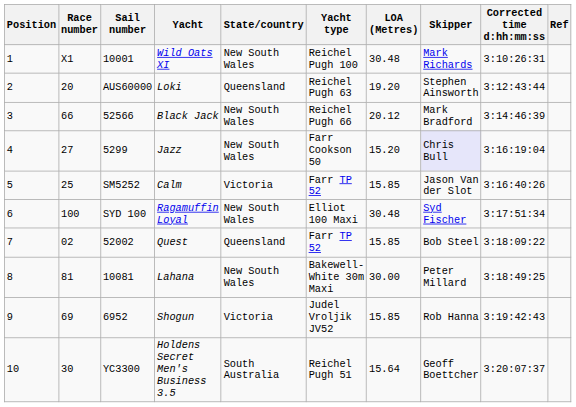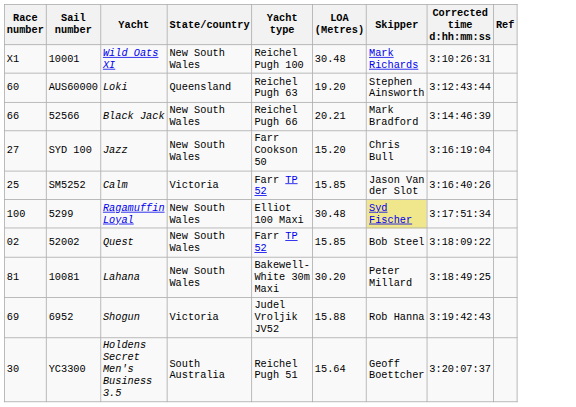- column: Position | 1 | 2 | 3 | 4 | 5 | 6 | 7 | 8 | 9 | 10
Loki | Race number: 20 -> 60
Black Jack | LOA (Metres): 20.12 -> 20.21
Jazz | Sail number: 5299 -> SYD 100
Jazz | Skipper: lavender background -> no background
Ragamuffin Loyal | Sail number: SYD 100 -> 5299
Ragamuffin Loyal | Skipper: no background -> khaki background
Quest | State/country: Queensland -> New South Wales
Lahana | LOA (Metres): 30.00 -> 30.20
Shogun | LOA (Metres): 15.85 -> 15.88
